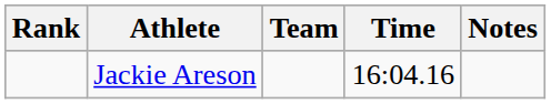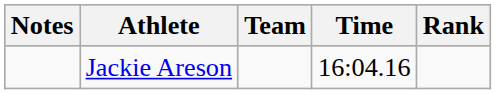columns swapped: Rank <-> Notes
